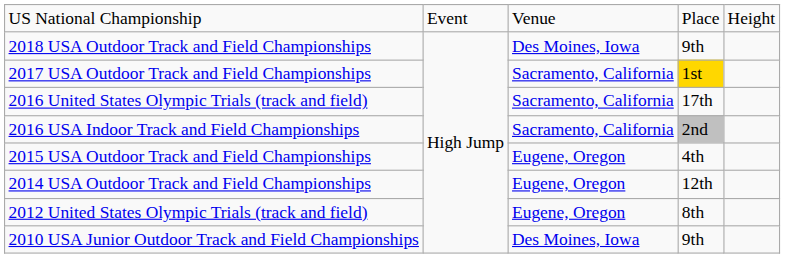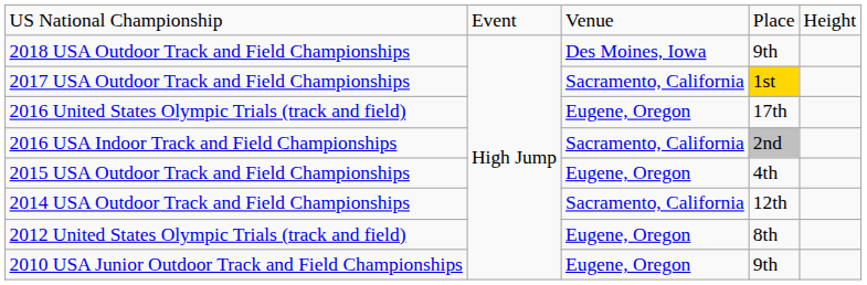2016 United States Olympic Trials (track and field) | column 3: Sacramento, California -> Eugene, Oregon
2014 USA Outdoor Track and Field Championships | column 3: Eugene, Oregon -> Sacramento, California
2010 USA Junior Outdoor Track and Field Championships | column 3: Des Moines, Iowa -> Eugene, Oregon
